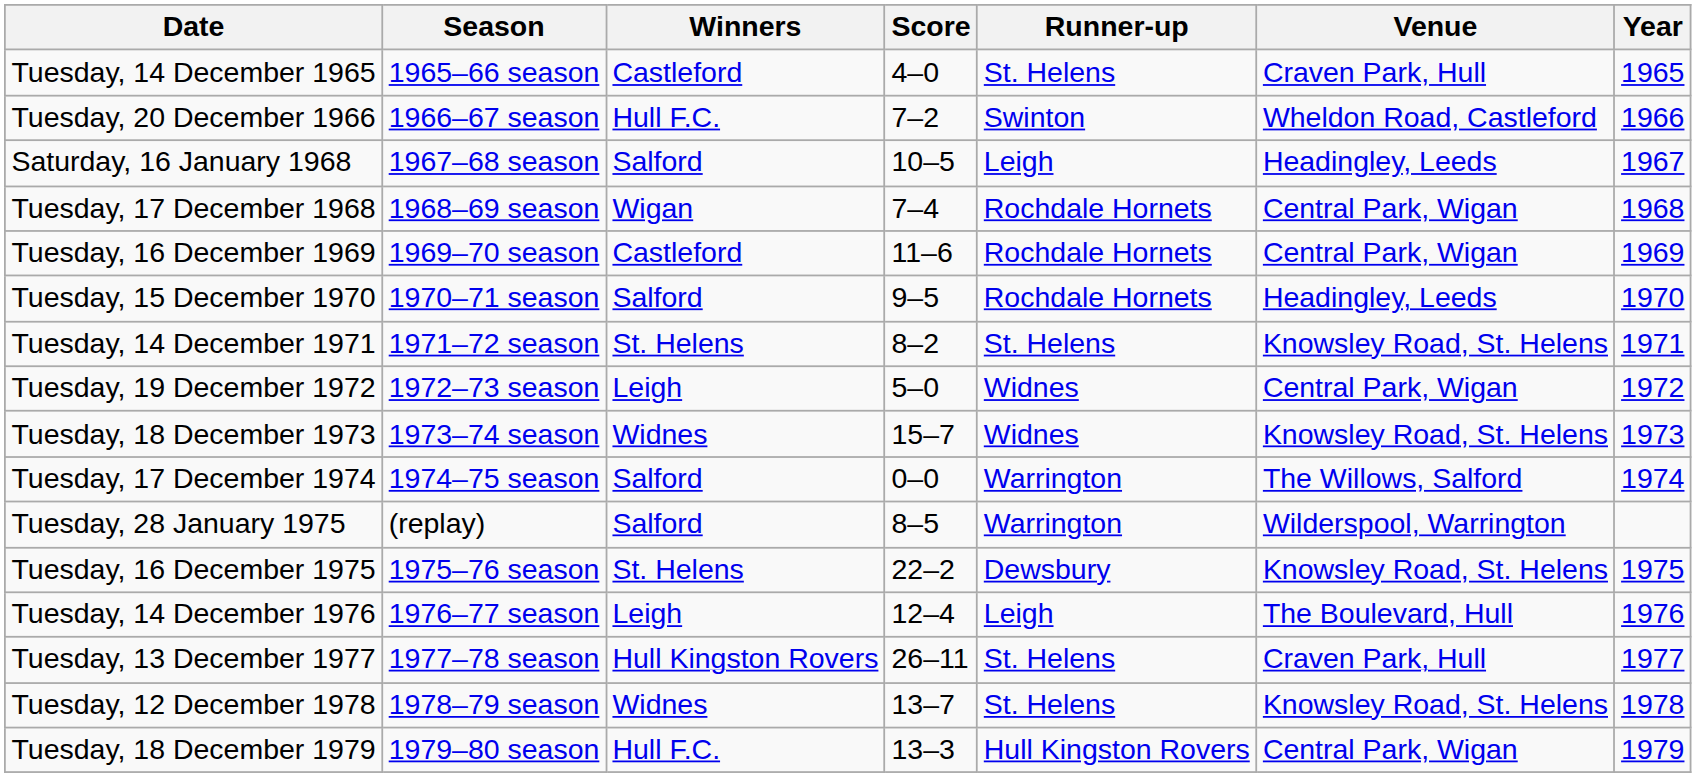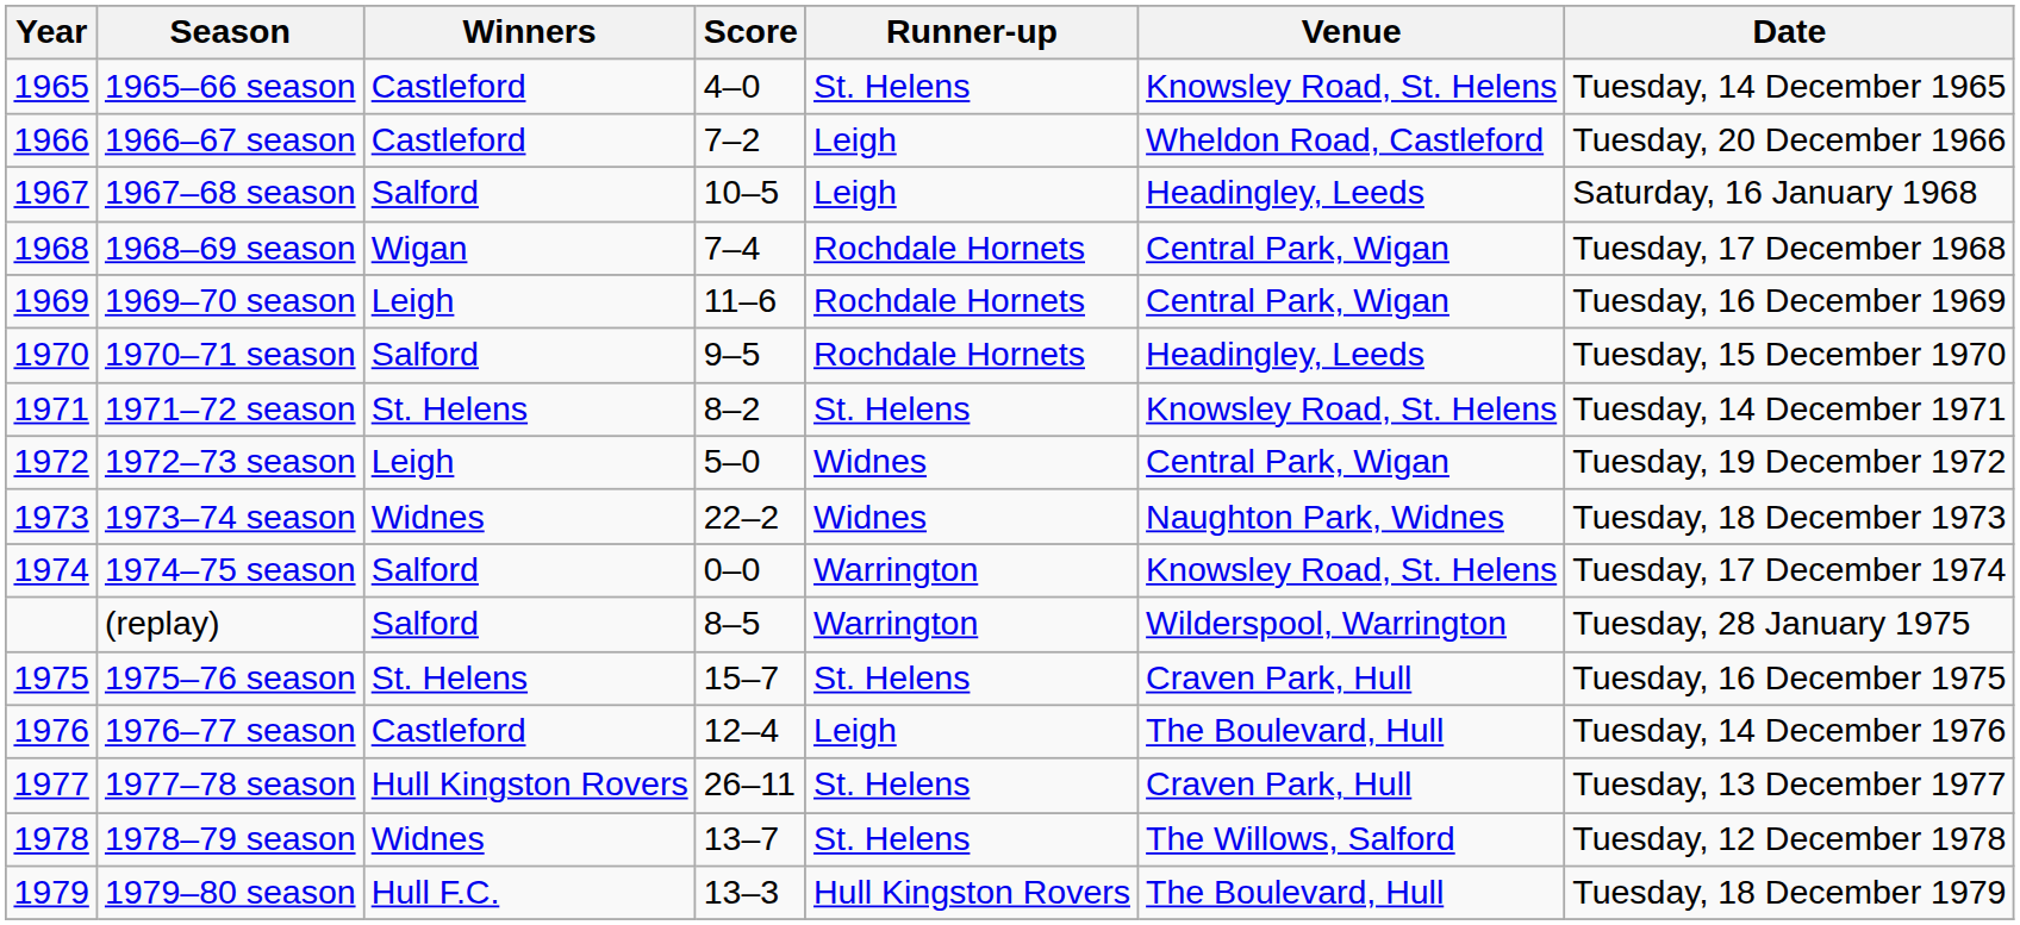columns swapped: Year <-> Date
1965–66 season | Venue: Craven Park, Hull -> Knowsley Road, St. Helens
1966–67 season | Winners: Hull F.C. -> Castleford
1966–67 season | Runner-up: Swinton -> Leigh
1969–70 season | Winners: Castleford -> Leigh
1973–74 season | Score: 15–7 -> 22–2
1973–74 season | Venue: Knowsley Road, St. Helens -> Naughton Park, Widnes
1974–75 season | Venue: The Willows, Salford -> Knowsley Road, St. Helens
1975–76 season | Score: 22–2 -> 15–7
1975–76 season | Runner-up: Dewsbury -> St. Helens
1975–76 season | Venue: Knowsley Road, St. Helens -> Craven Park, Hull
1976–77 season | Winners: Leigh -> Castleford
1978–79 season | Venue: Knowsley Road, St. Helens -> The Willows, Salford
1979–80 season | Venue: Central Park, Wigan -> The Boulevard, Hull
